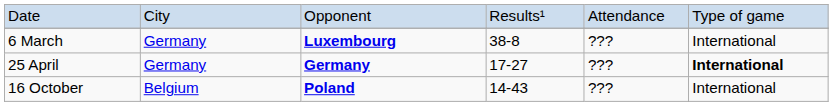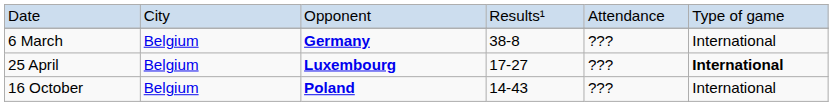6 March | column 2: Germany -> Belgium
6 March | column 3: Luxembourg -> Germany
25 April | column 2: Germany -> Belgium
25 April | column 3: Germany -> Luxembourg
